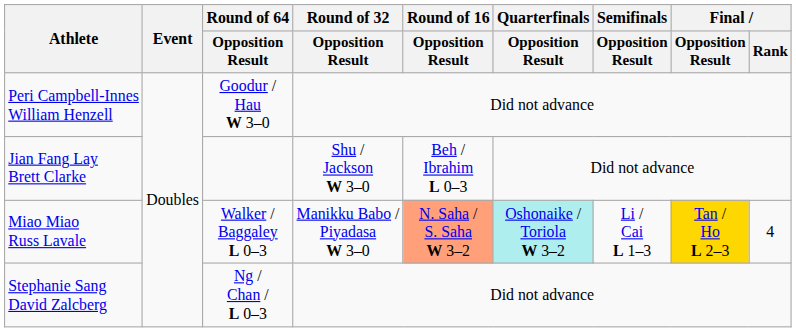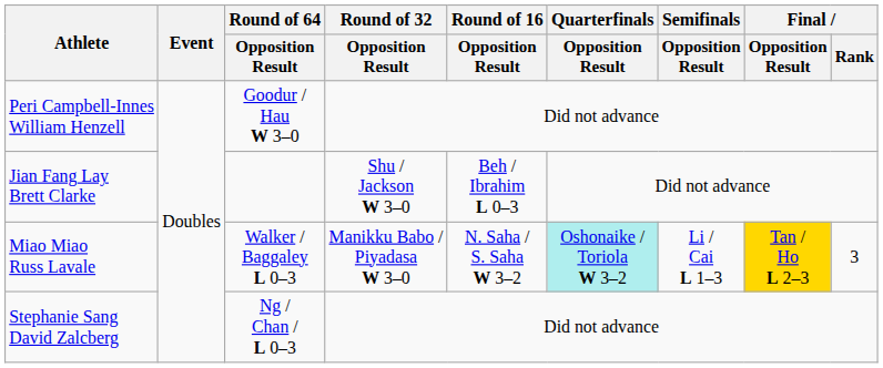Miao Miao Russ Lavale | Round of 16 / Opposition Result: lightsalmon background -> no background
Miao Miao Russ Lavale | Final / Rank: 4 -> 3
